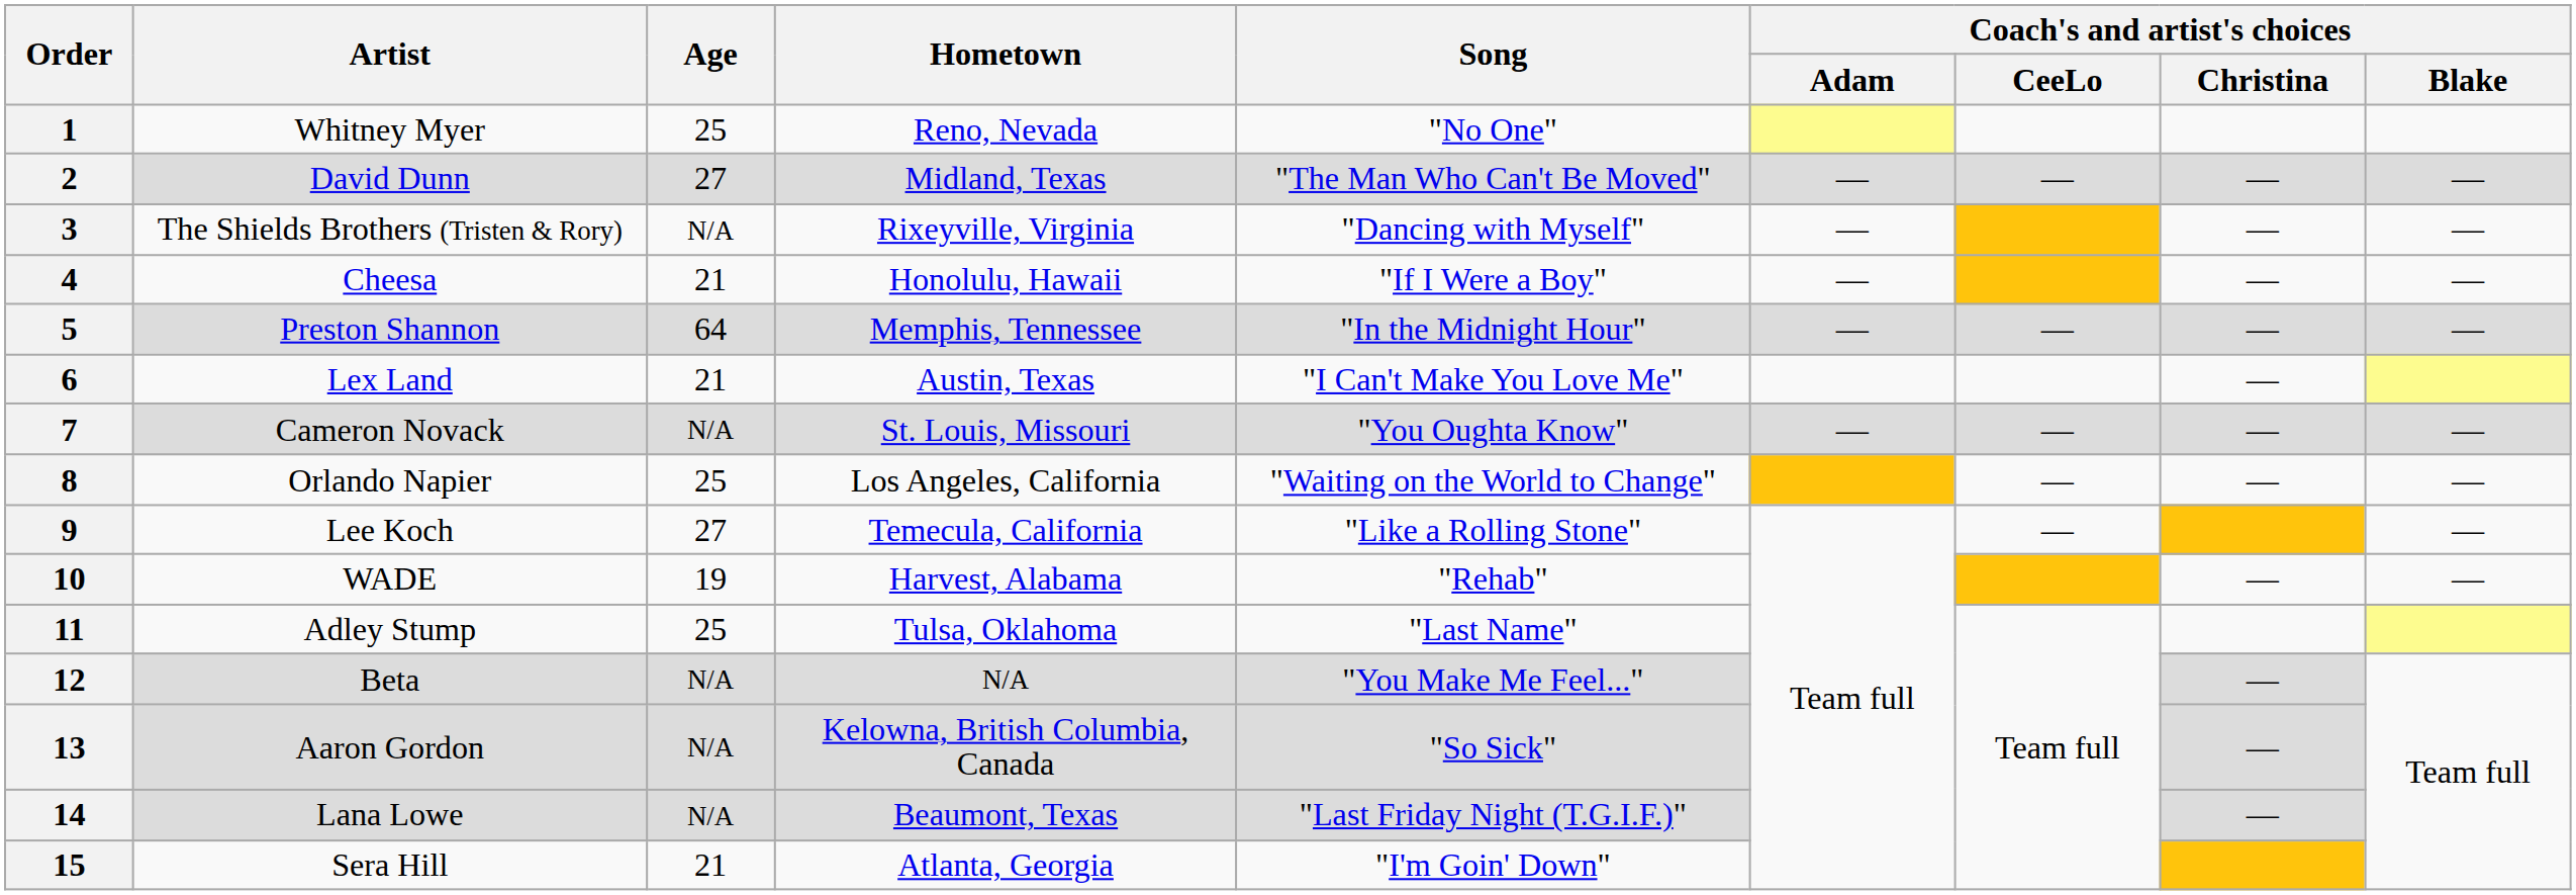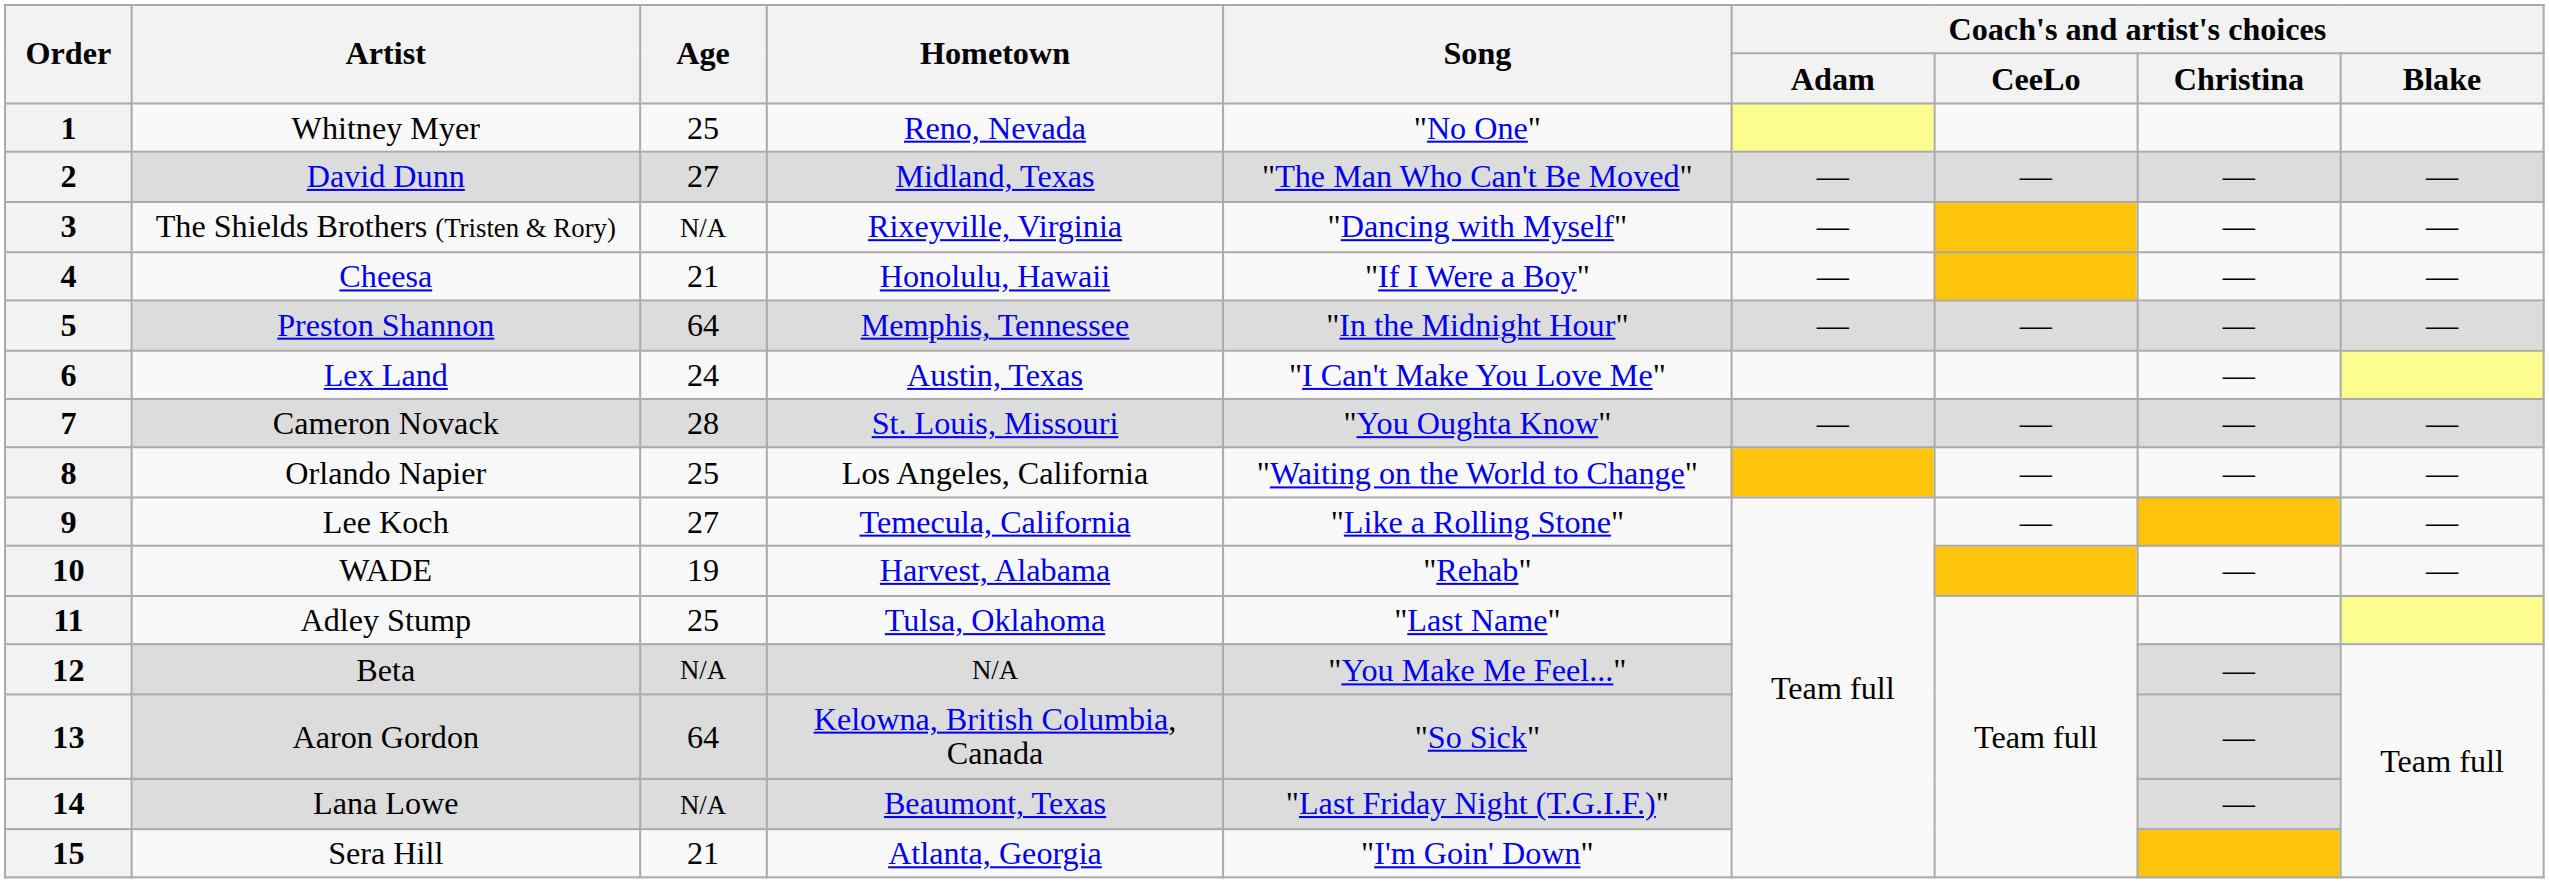6 | Age: 21 -> 24
7 | Age: N/A -> 28
13 | Age: N/A -> 64
